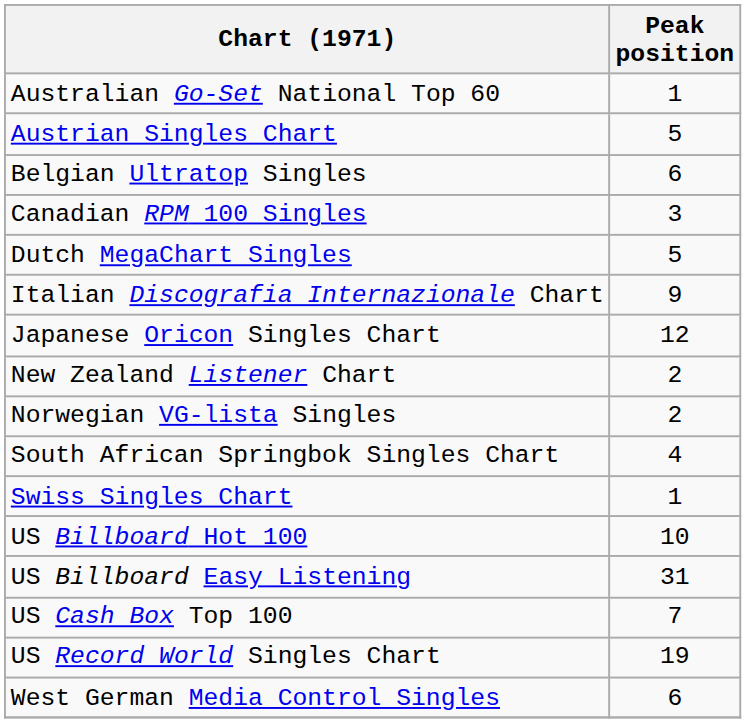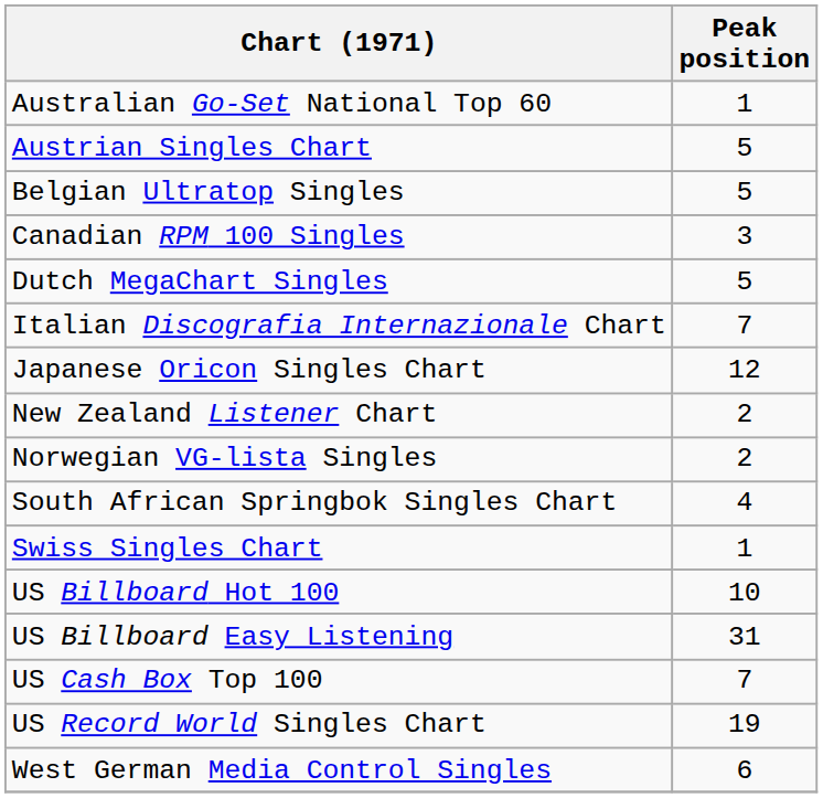Belgian Ultratop Singles | Peak position: 6 -> 5
Italian Discografia Internazionale Chart | Peak position: 9 -> 7
